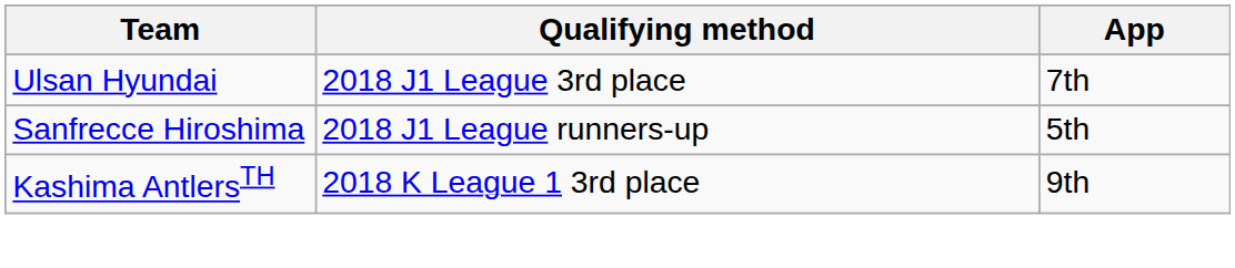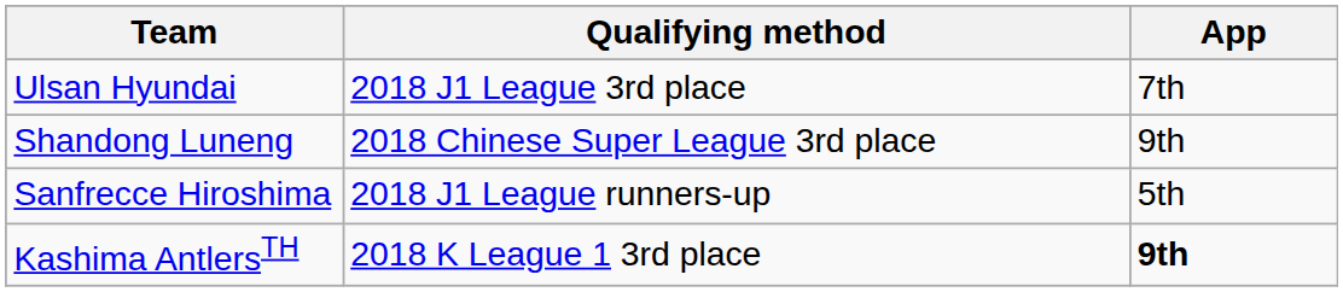+ row: Shandong Luneng | 2018 Chinese Super League 3rd place | 9th
Kashima AntlersTH | App: normal -> bold
